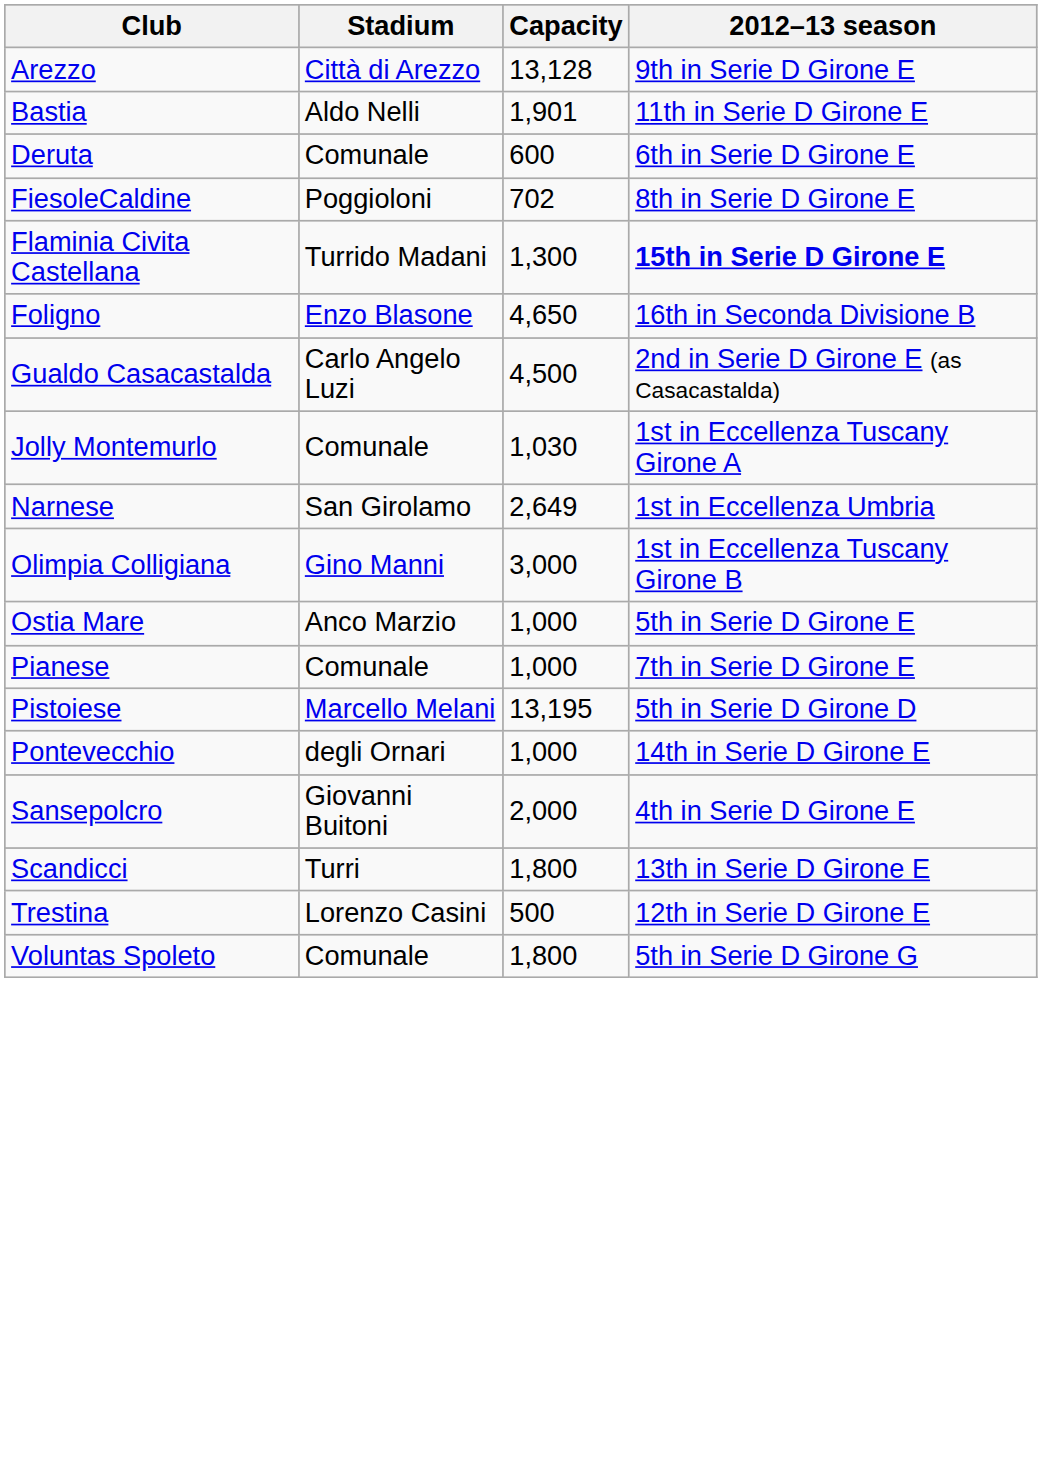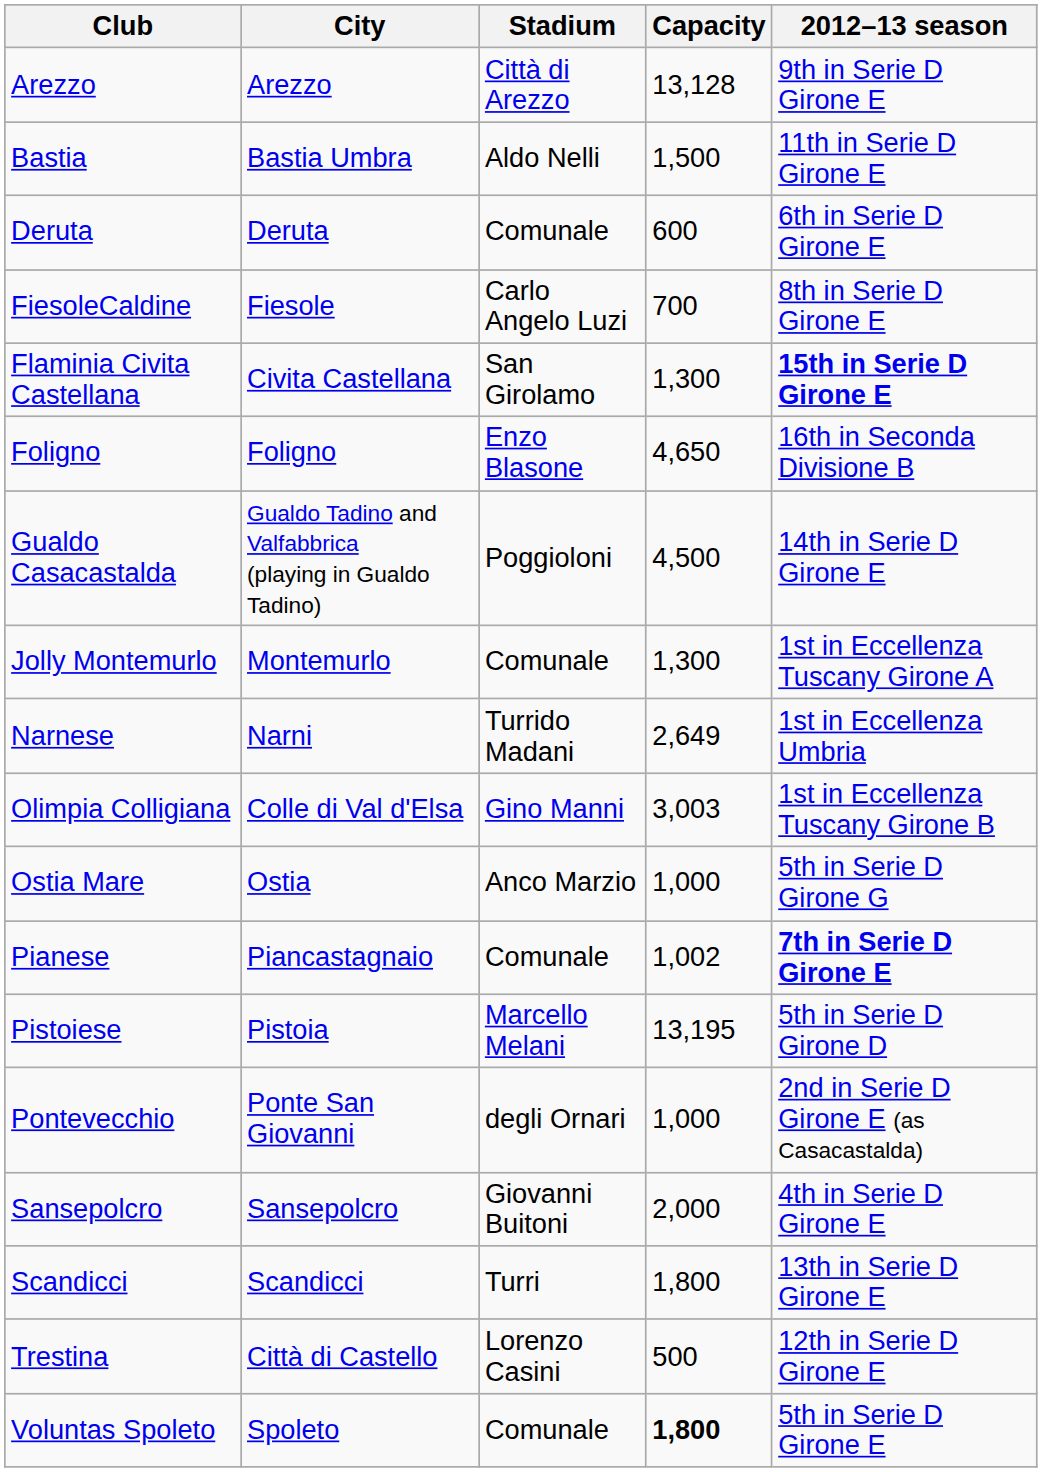+ column: City | Arezzo | Bastia Umbra | Deruta | Fiesole | Civita Castellana | Foligno | Gualdo Tadino and Valfabbrica (playing in Gualdo Tadino) | Montemurlo | Narni | Colle di Val d'Elsa | Ostia | Piancastagnaio | Pistoia | Ponte San Giovanni | Sansepolcro | Scandicci | Città di Castello | Spoleto
Bastia | Capacity: 1,901 -> 1,500
FiesoleCaldine | Stadium: Poggioloni -> Carlo Angelo Luzi
FiesoleCaldine | Capacity: 702 -> 700
Flaminia Civita Castellana | Stadium: Turrido Madani -> San Girolamo
Gualdo Casacastalda | Stadium: Carlo Angelo Luzi -> Poggioloni
Gualdo Casacastalda | 2012–13 season: 2nd in Serie D Girone E (as Casacastalda) -> 14th in Serie D Girone E
Jolly Montemurlo | Capacity: 1,030 -> 1,300
Narnese | Stadium: San Girolamo -> Turrido Madani
Olimpia Colligiana | Capacity: 3,000 -> 3,003
Ostia Mare | 2012–13 season: 5th in Serie D Girone E -> 5th in Serie D Girone G
Pianese | Capacity: 1,000 -> 1,002
Pianese | 2012–13 season: normal -> bold
Pontevecchio | 2012–13 season: 14th in Serie D Girone E -> 2nd in Serie D Girone E (as Casacastalda)
Voluntas Spoleto | Capacity: normal -> bold
Voluntas Spoleto | 2012–13 season: 5th in Serie D Girone G -> 5th in Serie D Girone E
